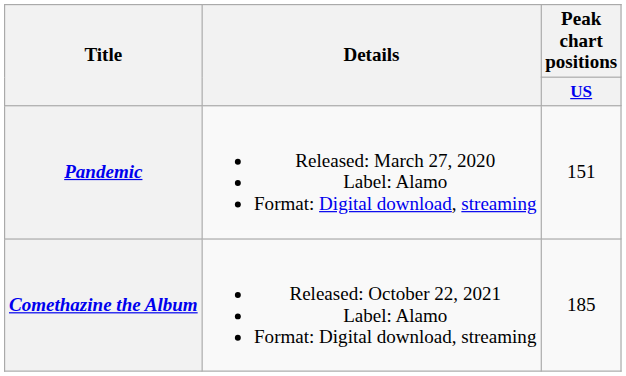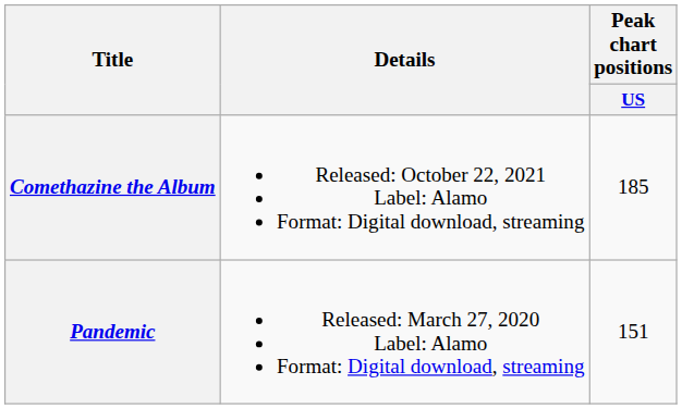rows swapped: Pandemic <-> Comethazine the Album
